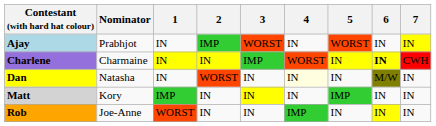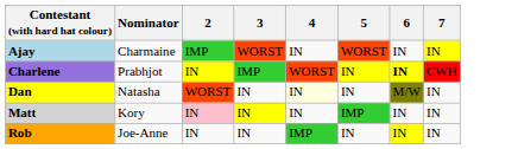- column: 1 | IN | IN | IN | IMP | WORST
Ajay | Nominator: Prabhjot -> Charmaine
Charlene | Nominator: Charmaine -> Prabhjot
Matt | 2: no background -> pink background
